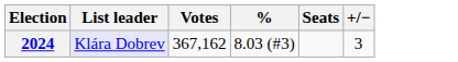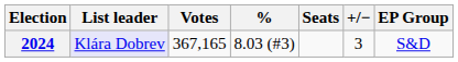+ column: EP Group | S&D
2024 | Votes: 367,162 -> 367,165
